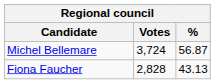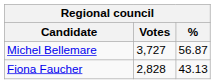Michel Bellemare | Votes: 3,724 -> 3,727
